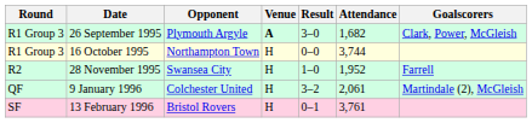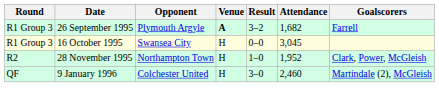26 September 1995 | Result: 3–0 -> 3–2
26 September 1995 | Goalscorers: Clark, Power, McGleish -> Farrell
16 October 1995 | Opponent: Northampton Town -> Swansea City
16 October 1995 | Attendance: 3,744 -> 3,045
28 November 1995 | Opponent: Swansea City -> Northampton Town
28 November 1995 | Goalscorers: Farrell -> Clark, Power, McGleish
9 January 1996 | Result: 3–2 -> 3–0
9 January 1996 | Attendance: 2,061 -> 2,460
- row: SF | 13 February 1996 | Bristol Rovers | H | 0–1 | 3,761
